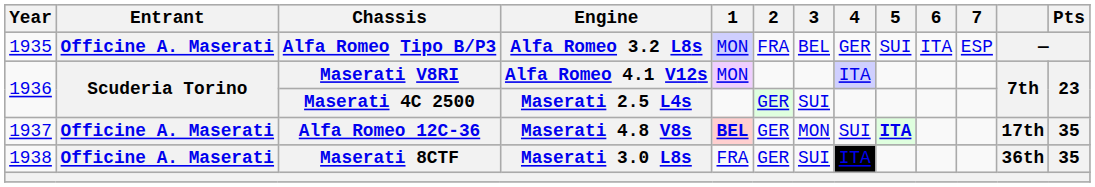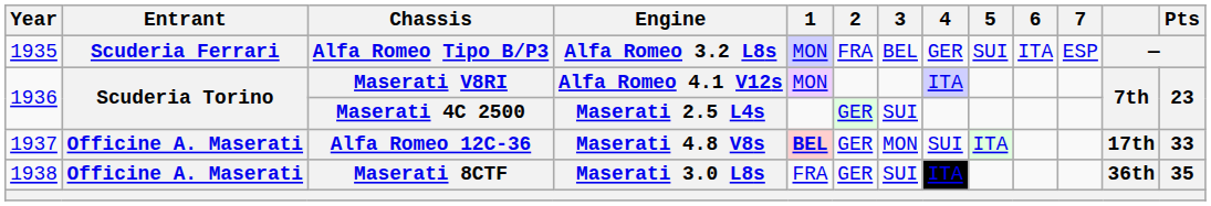Alfa Romeo Tipo B/P3 | Entrant: Officine A. Maserati -> Scuderia Ferrari
Alfa Romeo 12C-36 | 5: bold -> normal
Alfa Romeo 12C-36 | Pts: 35 -> 33
